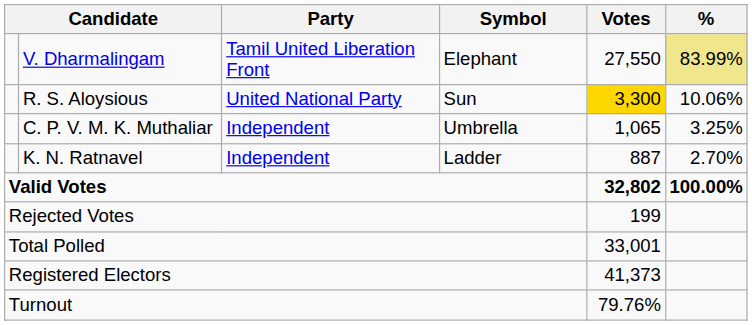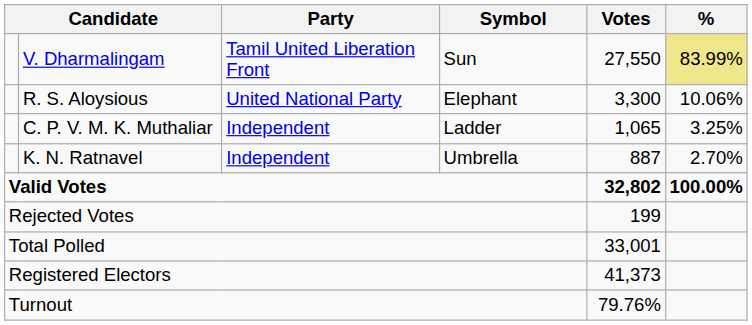V. Dharmalingam | Symbol: Elephant -> Sun
R. S. Aloysious | Symbol: Sun -> Elephant
R. S. Aloysious | Votes: gold background -> no background
C. P. V. M. K. Muthaliar | Symbol: Umbrella -> Ladder
K. N. Ratnavel | Symbol: Ladder -> Umbrella
